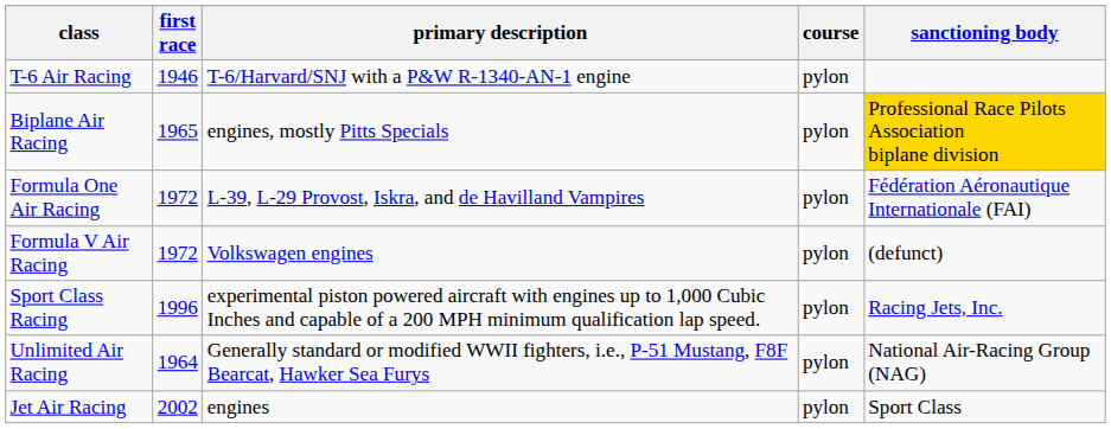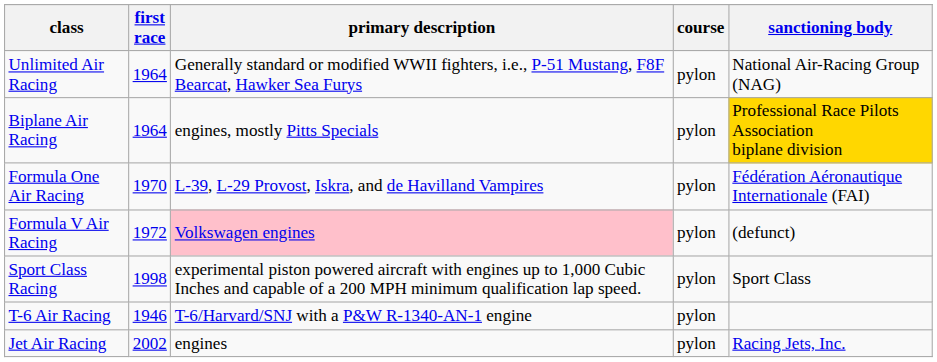rows swapped: T-6 Air Racing <-> Unlimited Air Racing
Biplane Air Racing | first race: 1965 -> 1964
Formula One Air Racing | first race: 1972 -> 1970
Formula V Air Racing | primary description: no background -> pink background
Sport Class Racing | first race: 1996 -> 1998
Sport Class Racing | sanctioning body: Racing Jets, Inc. -> Sport Class
Jet Air Racing | sanctioning body: Sport Class -> Racing Jets, Inc.
